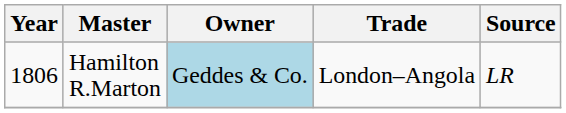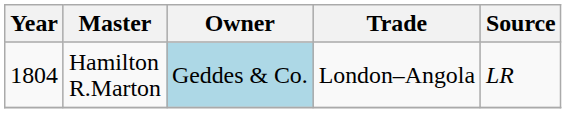Hamilton R.Marton | Year: 1806 -> 1804
